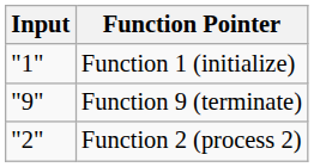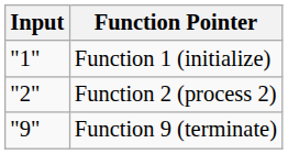rows swapped: Function 2 (process 2) <-> Function 9 (terminate)
